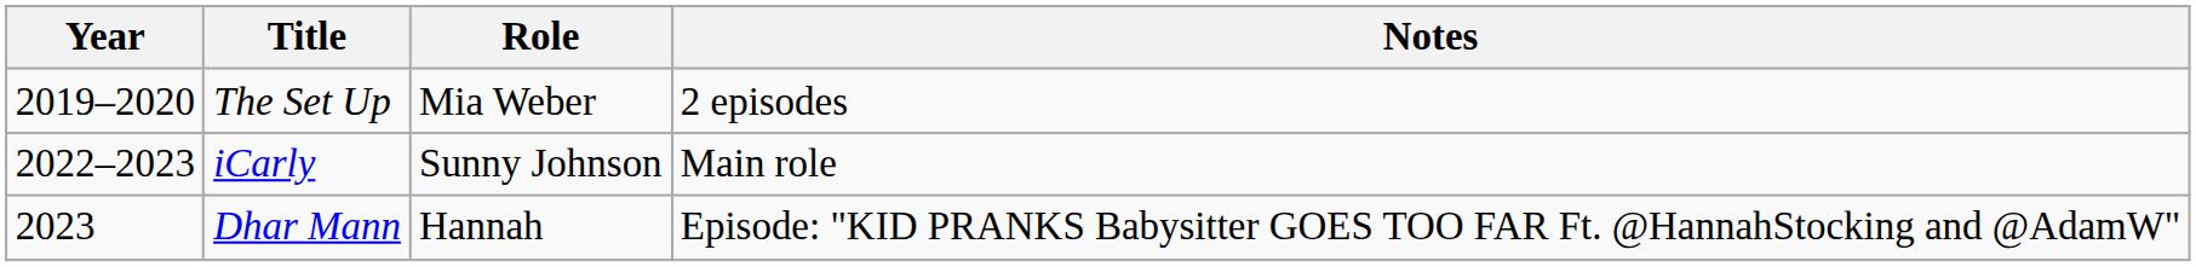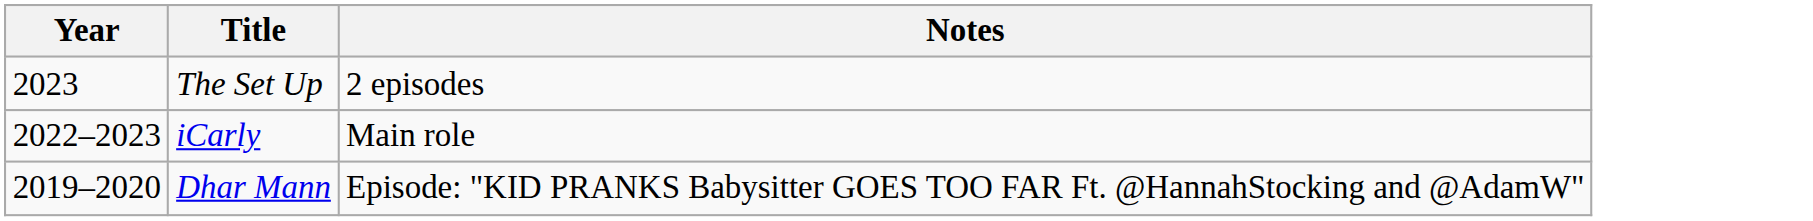- column: Role | Mia Weber | Sunny Johnson | Hannah
The Set Up | Year: 2019–2020 -> 2023
Dhar Mann | Year: 2023 -> 2019–2020
